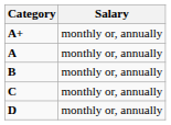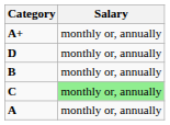rows swapped: A <-> D
C | Salary: no background -> lightgreen background
